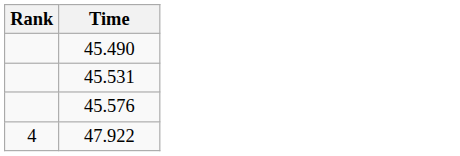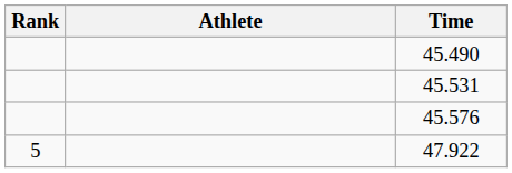+ column: Athlete
47.922 | Rank: 4 -> 5
